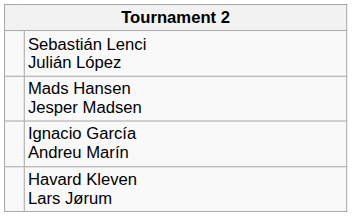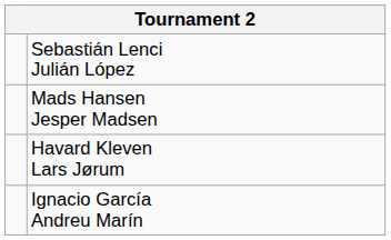rows swapped: Havard Kleven Lars Jørum <-> Ignacio García Andreu Marín
